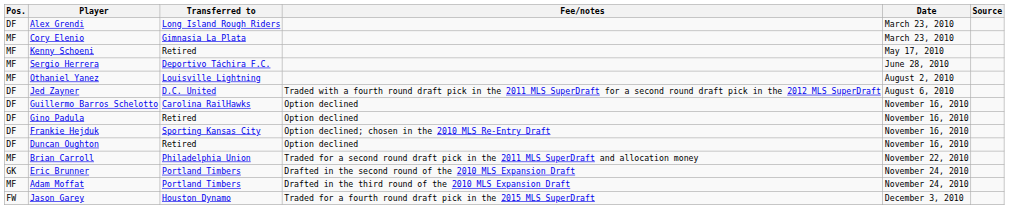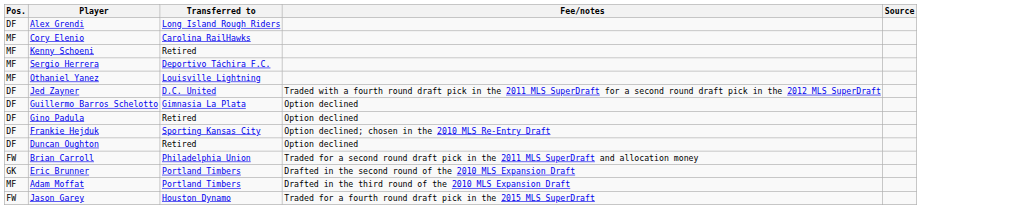- column: Date | March 23, 2010 | March 23, 2010 | May 17, 2010 | June 28, 2010 | August 2, 2010 | August 6, 2010 | November 16, 2010 | November 16, 2010 | November 16, 2010 | November 16, 2010 | November 22, 2010 | November 24, 2010 | November 24, 2010 | December 3, 2010
Cory Elenio | Transferred to: Gimnasia La Plata -> Carolina RailHawks
Guillermo Barros Schelotto | Transferred to: Carolina RailHawks -> Gimnasia La Plata
Brian Carroll | Pos.: MF -> FW
